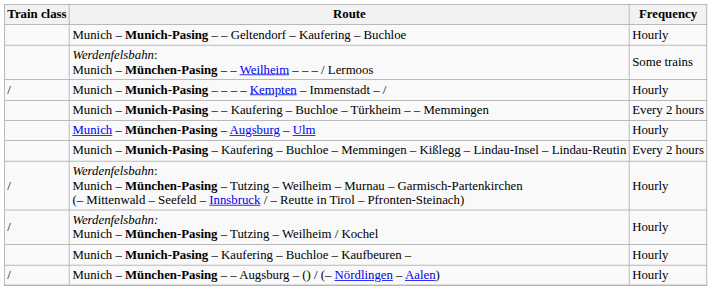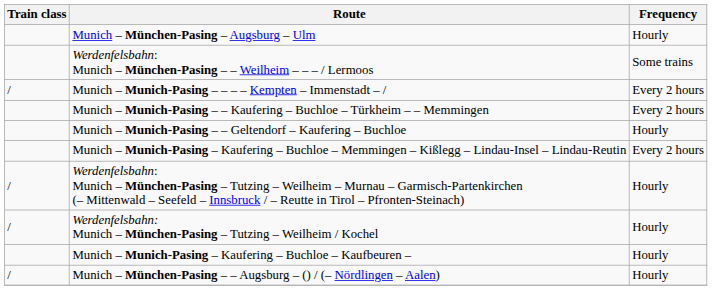rows swapped: Munich – München-Pasing – Augsburg – Ulm <-> Munich – Munich-Pasing – – Geltendorf – Kaufering – Buchloe
Munich – Munich-Pasing – – – – Kempten – Immenstadt – / | Frequency: Hourly -> Every 2 hours
